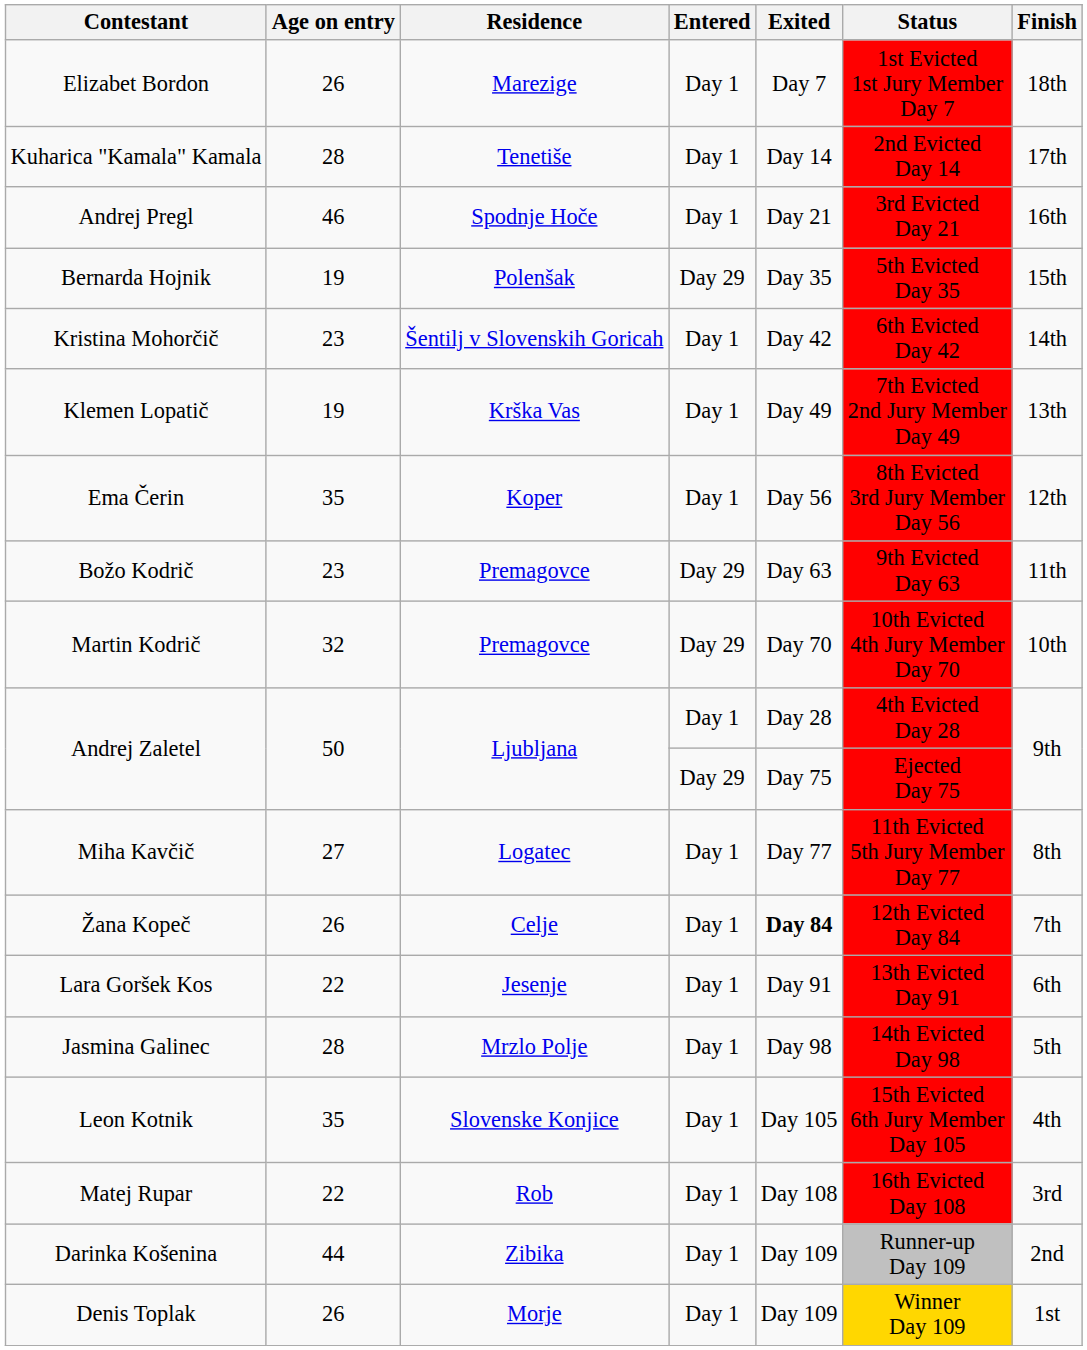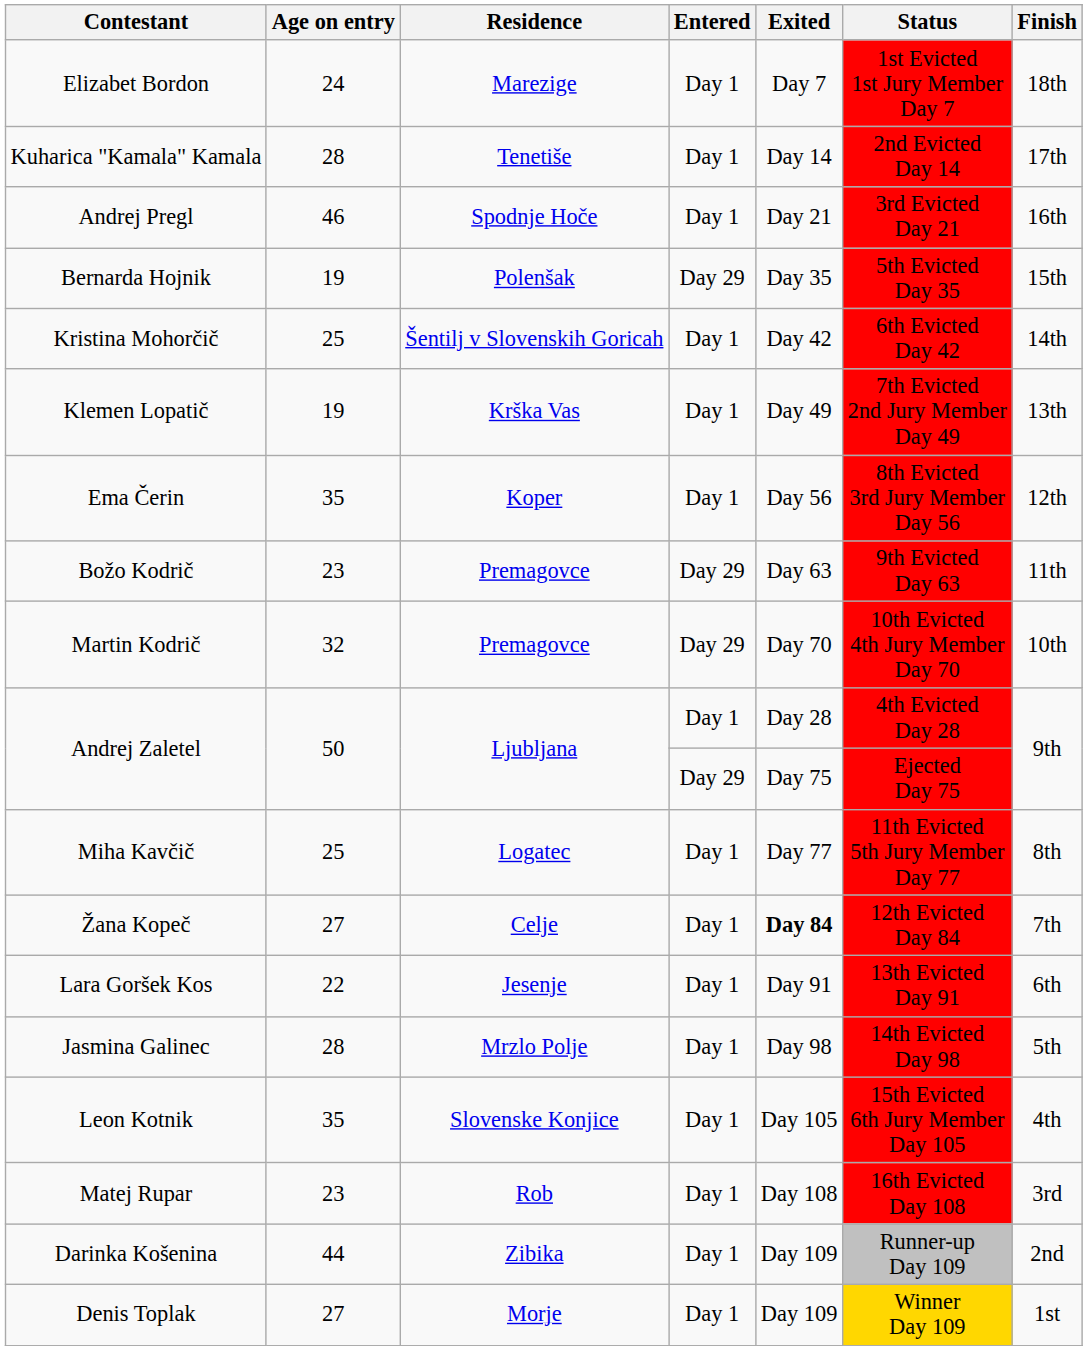Elizabet Bordon | Age on entry: 26 -> 24
Kristina Mohorčič | Age on entry: 23 -> 25
Miha Kavčič | Age on entry: 27 -> 25
Žana Kopeč | Age on entry: 26 -> 27
Matej Rupar | Age on entry: 22 -> 23
Denis Toplak | Age on entry: 26 -> 27
